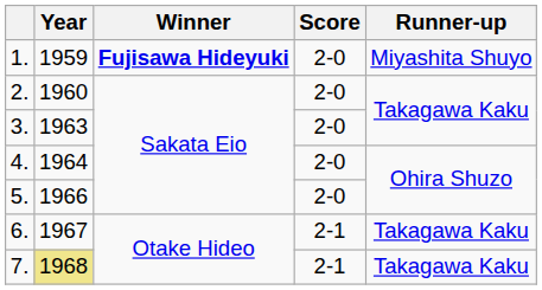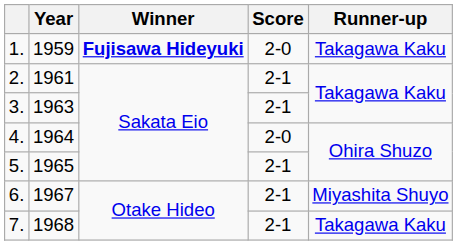1. | Runner-up: Miyashita Shuyo -> Takagawa Kaku
2. | Year: 1960 -> 1961
2. | Score: 2-0 -> 2-1
3. | Score: 2-0 -> 2-1
5. | Year: 1966 -> 1965
5. | Score: 2-0 -> 2-1
6. | Runner-up: Takagawa Kaku -> Miyashita Shuyo
7. | Year: khaki background -> no background
